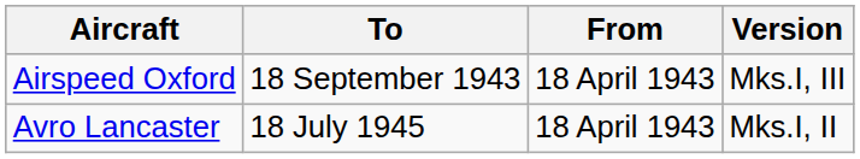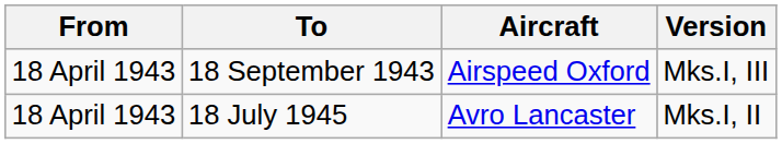columns swapped: From <-> Aircraft
